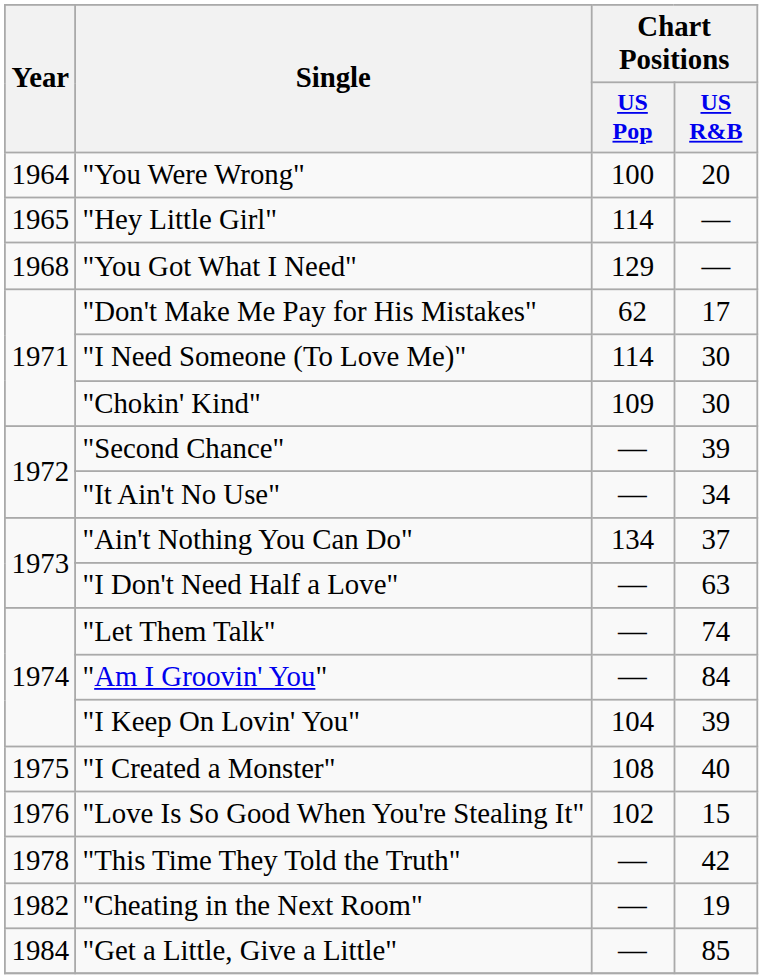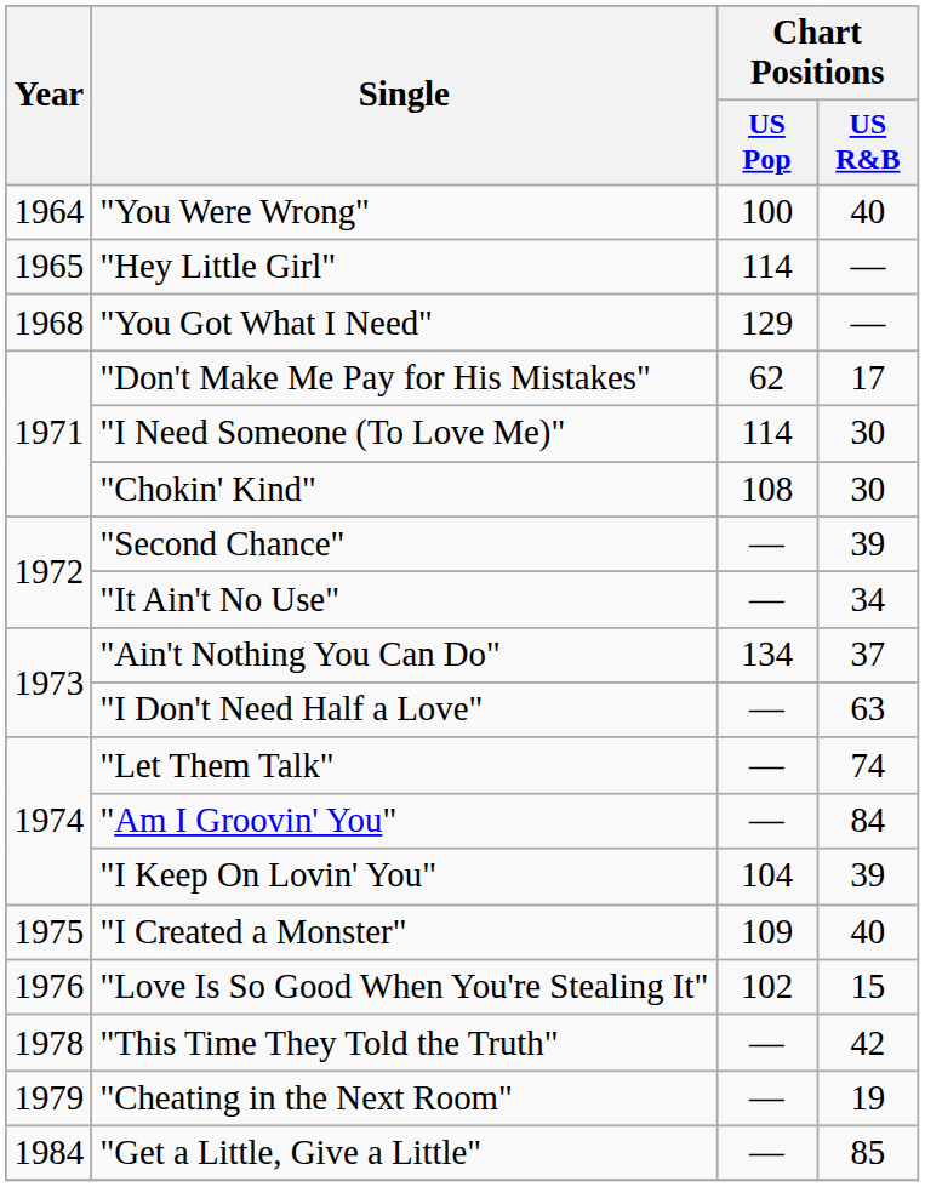"You Were Wrong" | Chart Positions / US R&B: 20 -> 40
"Chokin' Kind" | Chart Positions / US Pop: 109 -> 108
"I Created a Monster" | Chart Positions / US Pop: 108 -> 109
"Cheating in the Next Room" | Year: 1982 -> 1979
